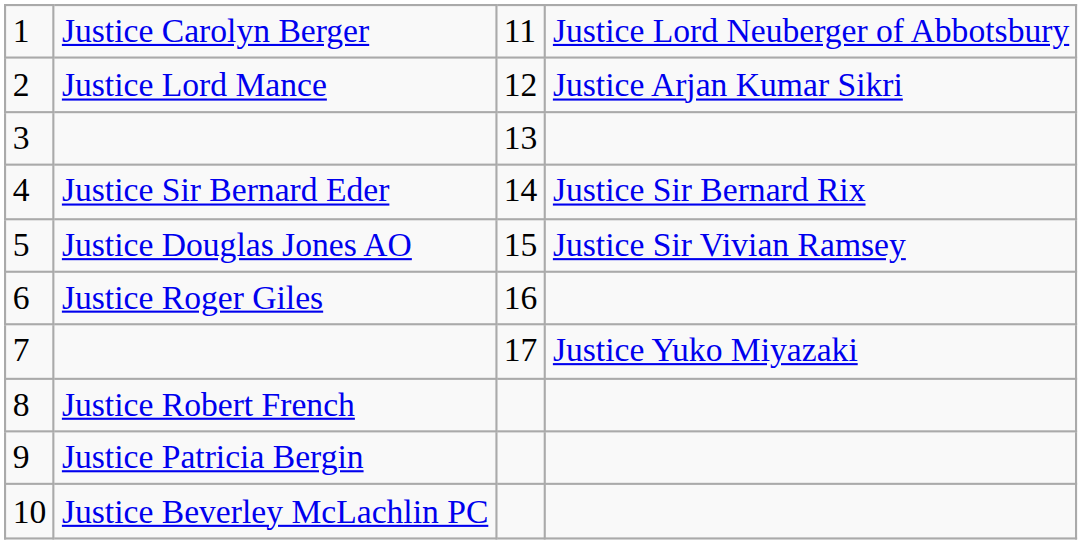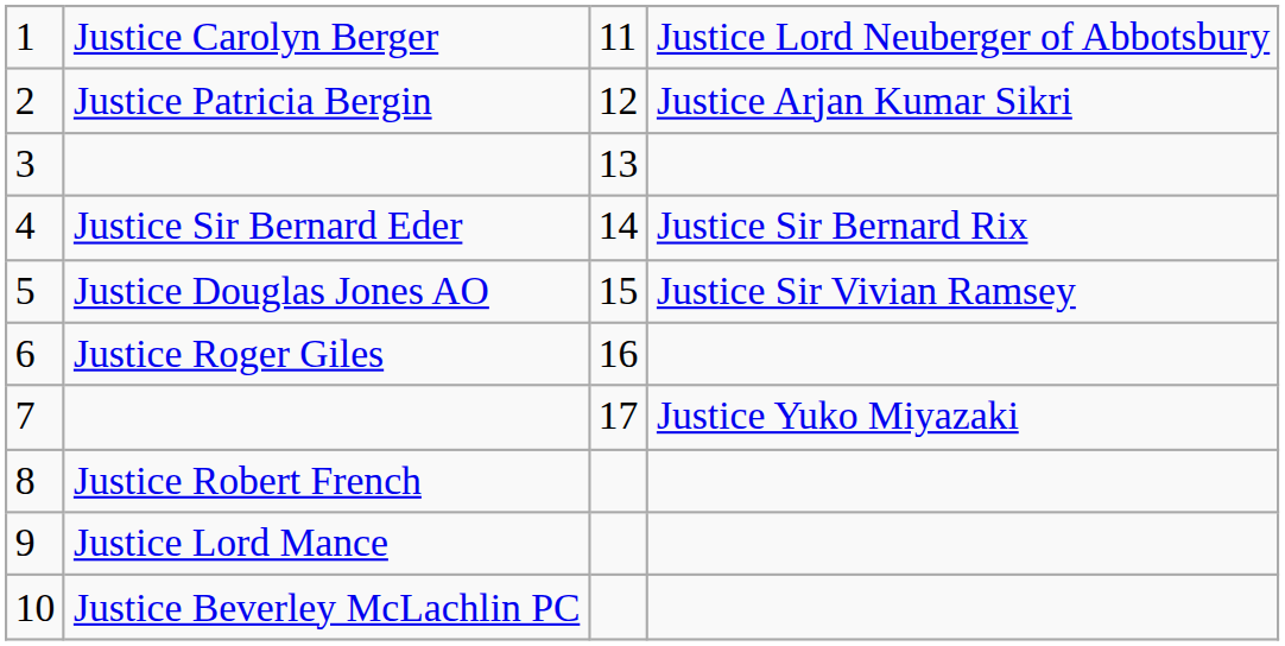2 | column 2: Justice Lord Mance -> Justice Patricia Bergin
9 | column 2: Justice Patricia Bergin -> Justice Lord Mance
